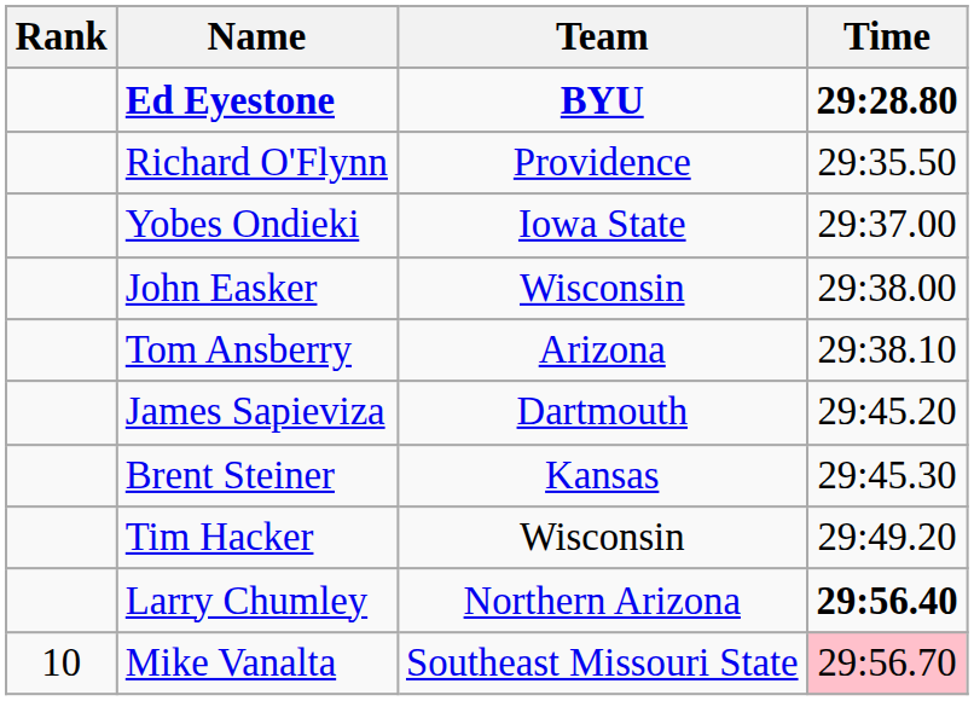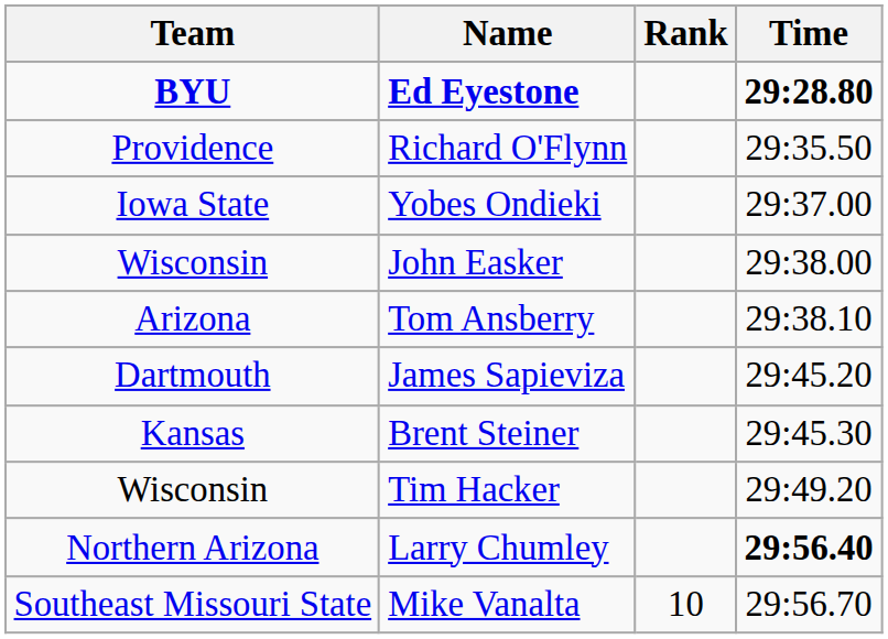columns swapped: Rank <-> Team
Mike Vanalta | Time: pink background -> no background
